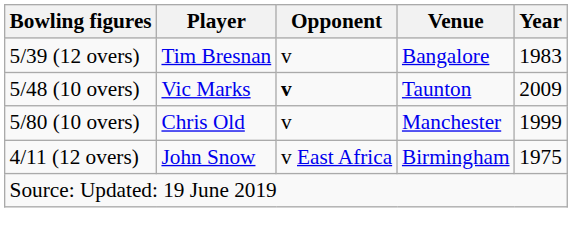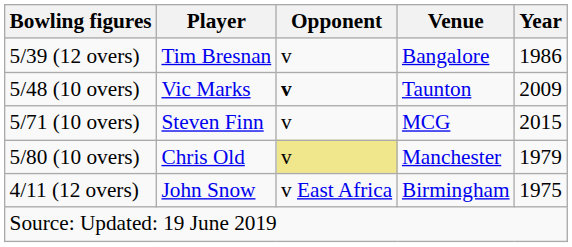5/39 (12 overs) | Year: 1983 -> 1986
+ row: 5/71 (10 overs) | Steven Finn | v | MCG | 2015
5/80 (10 overs) | Opponent: no background -> khaki background
5/80 (10 overs) | Year: 1999 -> 1979
